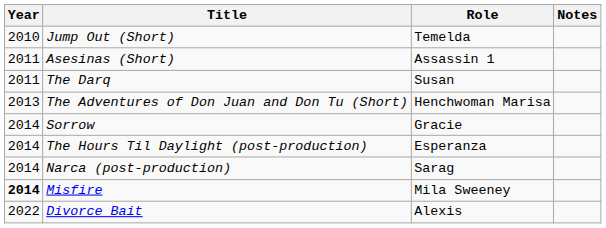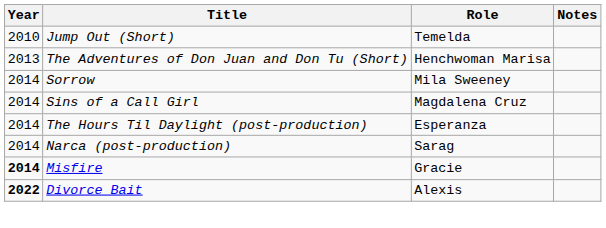- row: 2011 | Asesinas (Short) | Assassin 1
- row: 2011 | The Darq | Susan
Sorrow | Role: Gracie -> Mila Sweeney
+ row: 2014 | Sins of a Call Girl | Magdalena Cruz
Misfire | Role: Mila Sweeney -> Gracie
Divorce Bait | Year: normal -> bold
